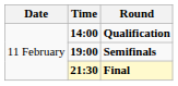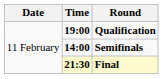Qualification | Time: 14:00 -> 19:00
Semifinals | Time: 19:00 -> 14:00
